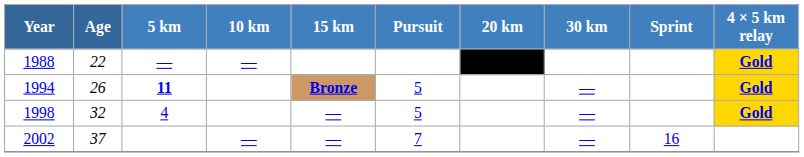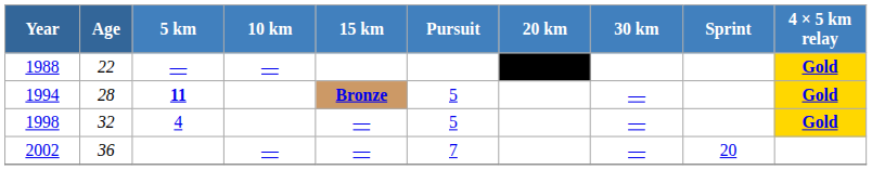1994 | Age: 26 -> 28
2002 | Age: 37 -> 36
2002 | Sprint: 16 -> 20
